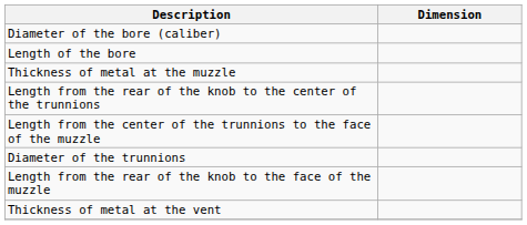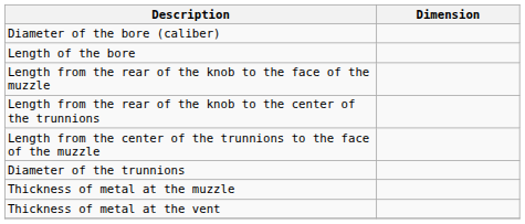rows swapped: Length from the rear of the knob to the face of the muzzle <-> Thickness of metal at the muzzle
